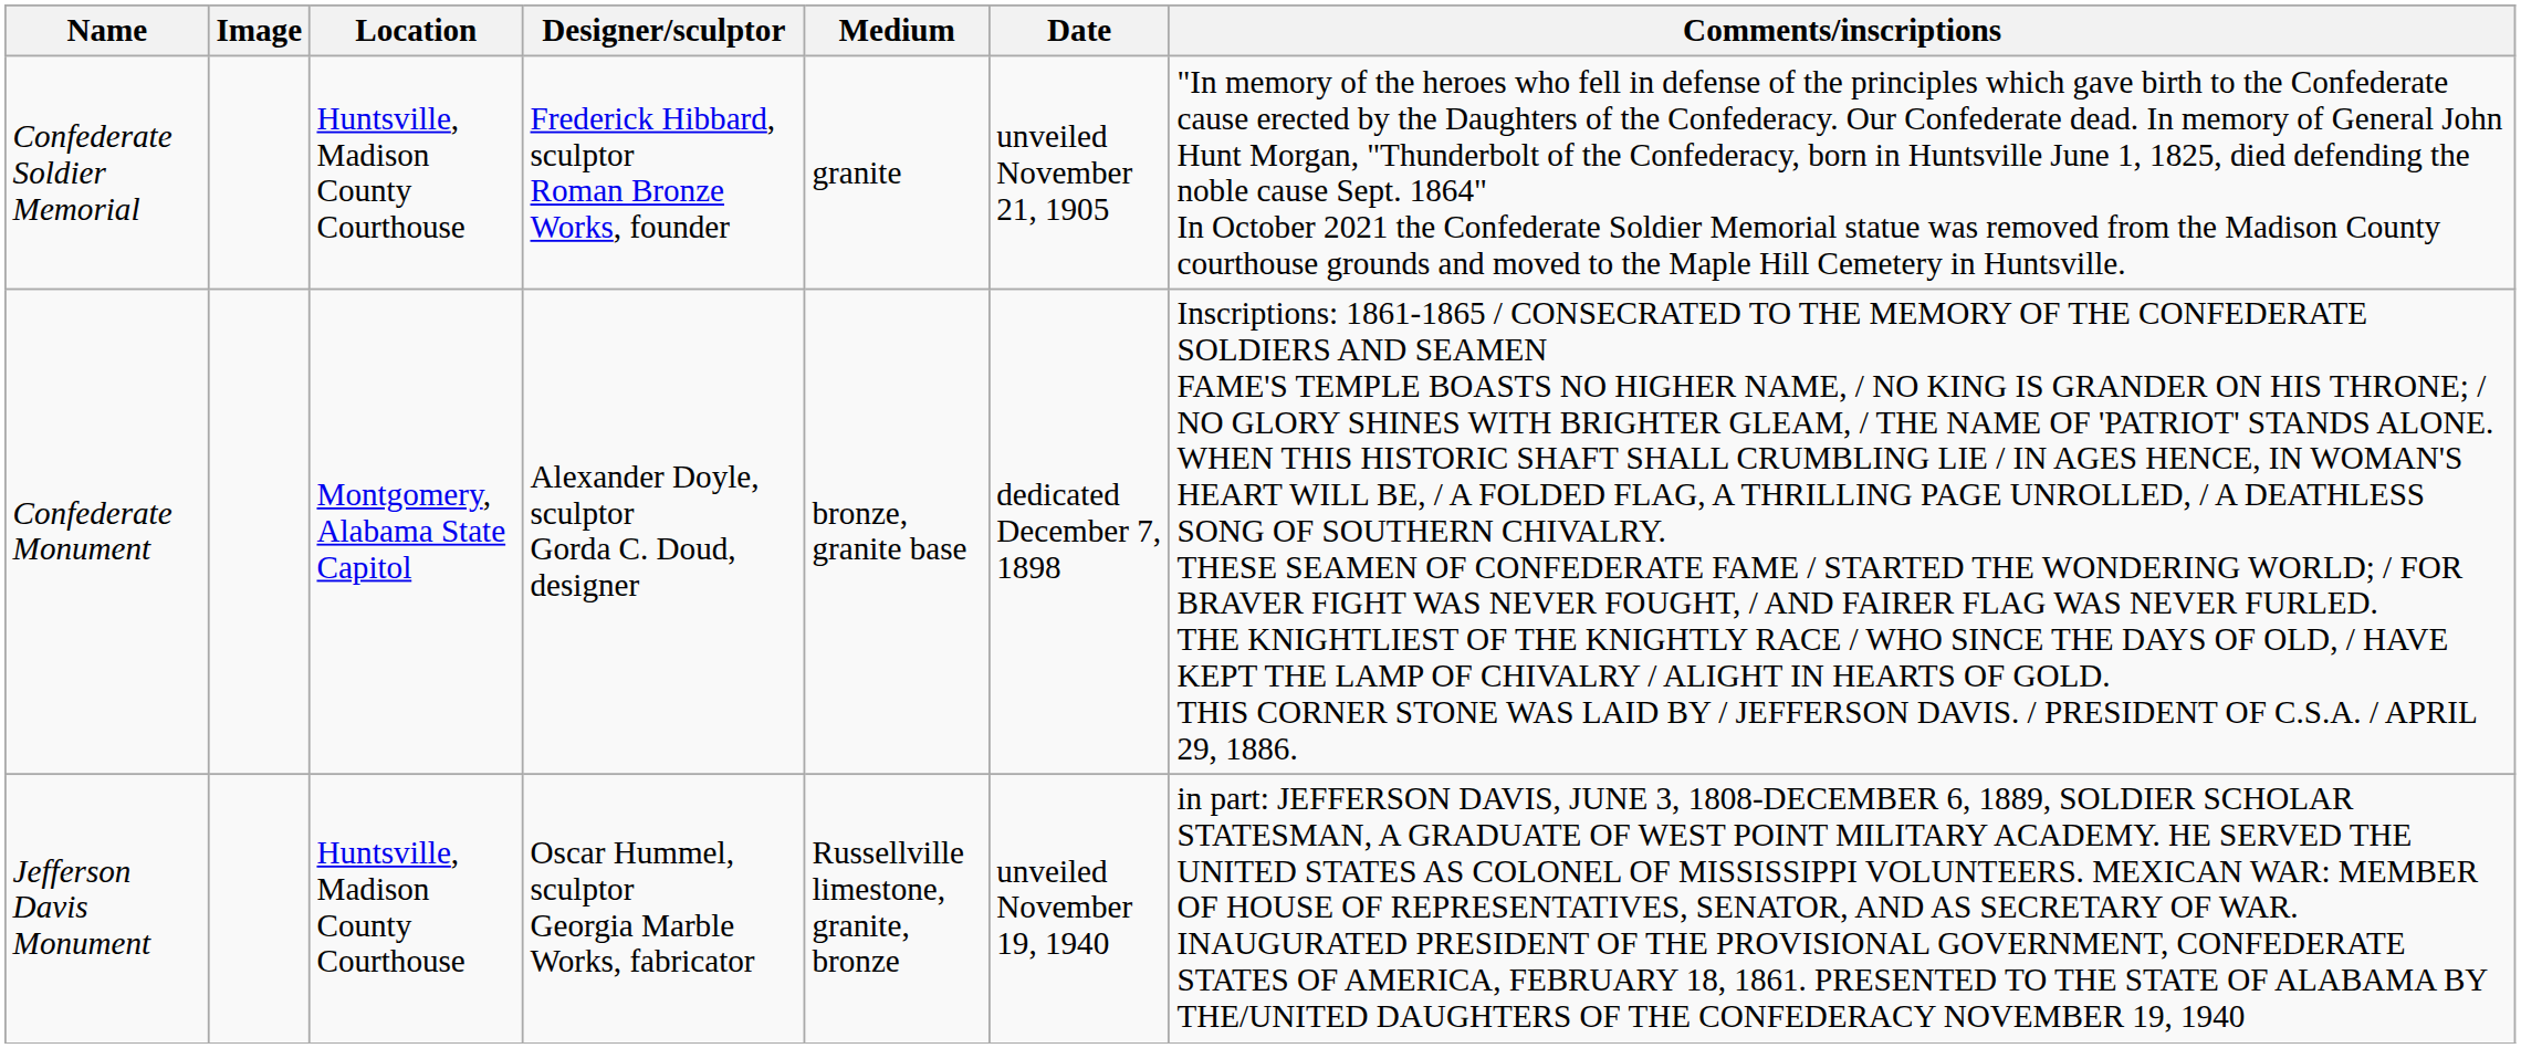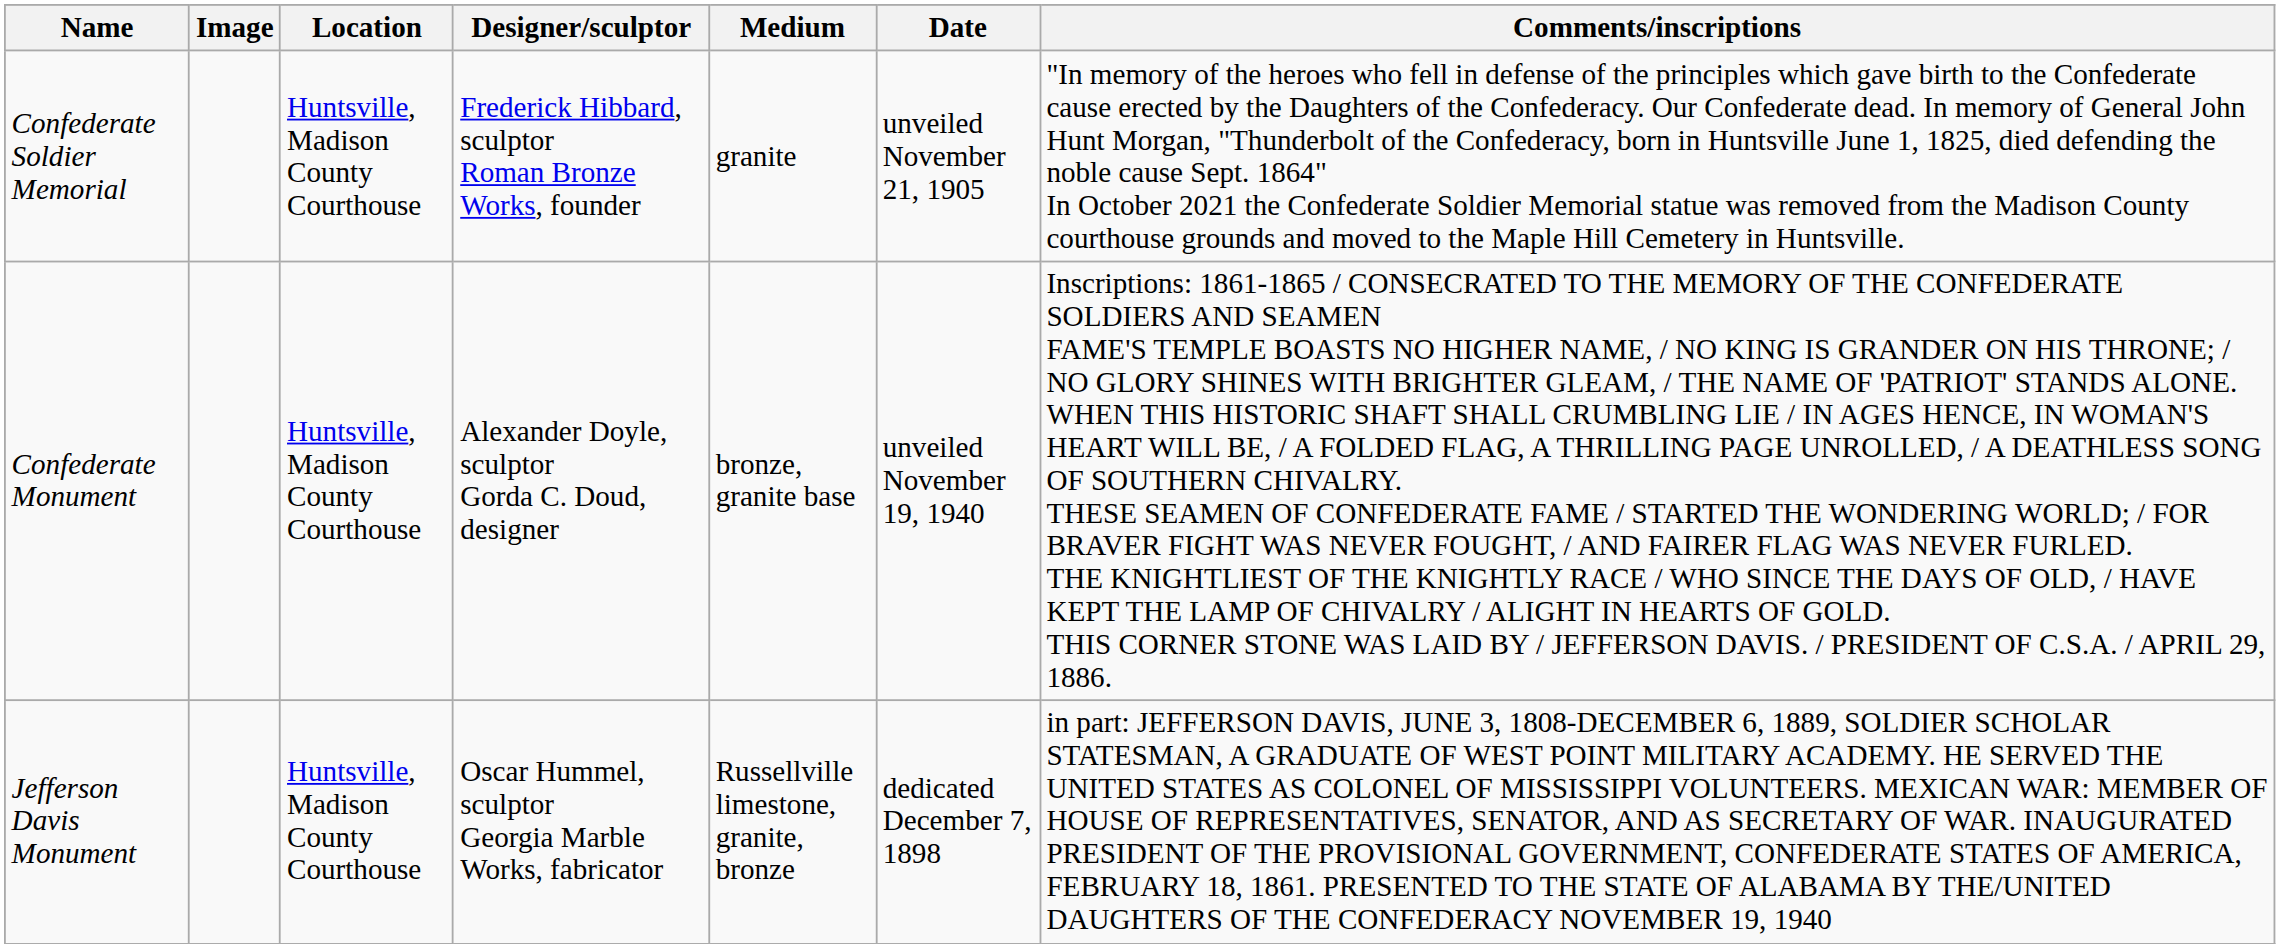Confederate Monument | Location: Montgomery, Alabama State Capitol -> Huntsville, Madison County Courthouse
Confederate Monument | Date: dedicated December 7, 1898 -> unveiled November 19, 1940
Jefferson Davis Monument | Date: unveiled November 19, 1940 -> dedicated December 7, 1898
